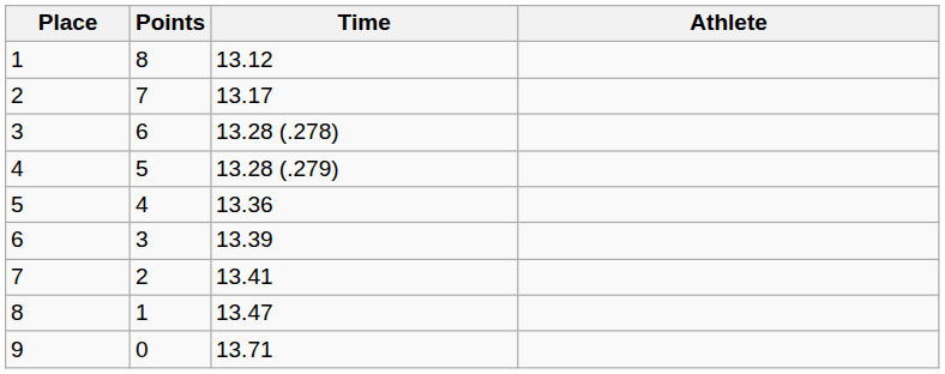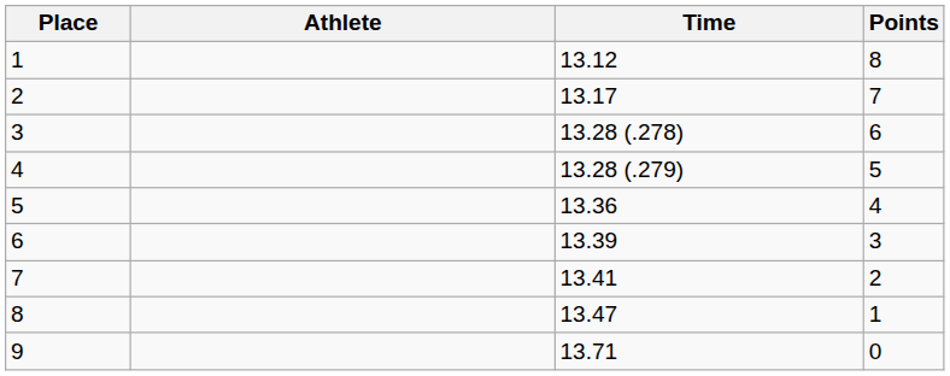columns swapped: Athlete <-> Points
